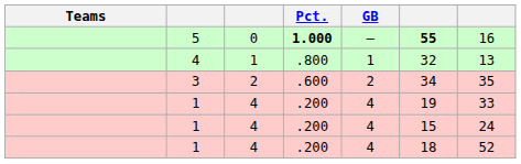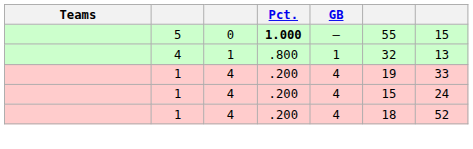5 | column 6: bold -> normal
5 | column 7: 16 -> 15
- row: 3 | 2 | .600 | 2 | 34 | 35
